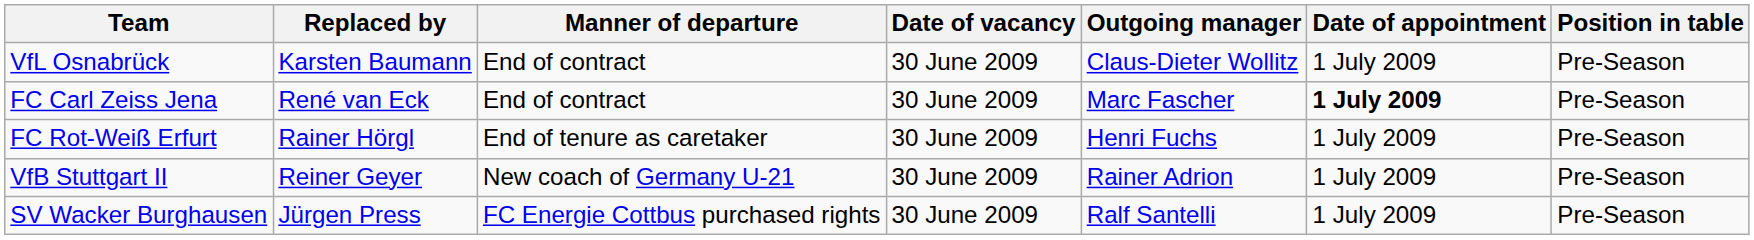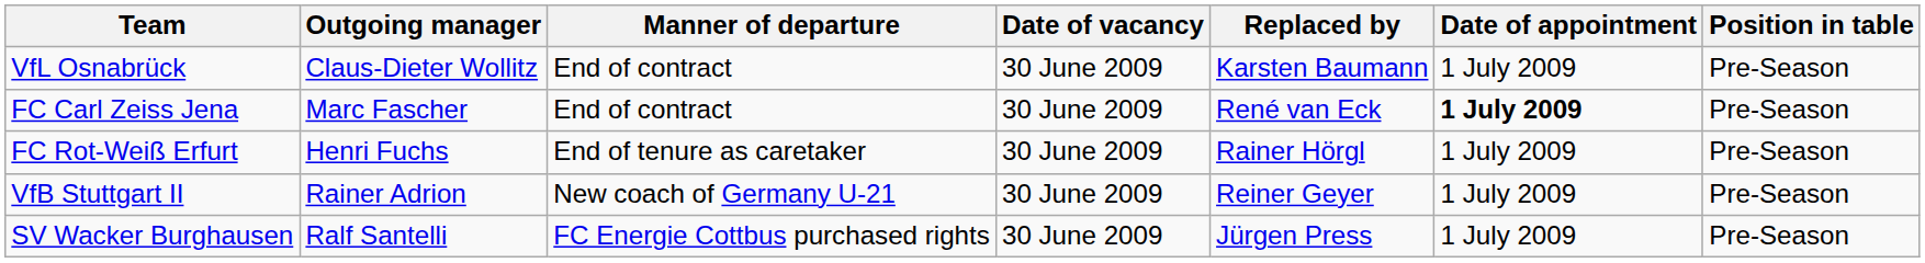columns swapped: Outgoing manager <-> Replaced by
